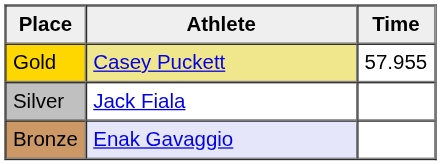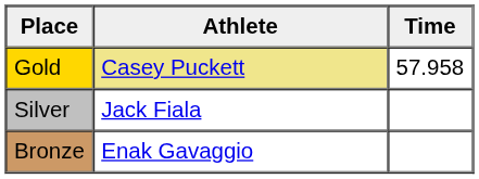Gold | Time: 57.955 -> 57.958
Bronze | Athlete: lavender background -> no background
